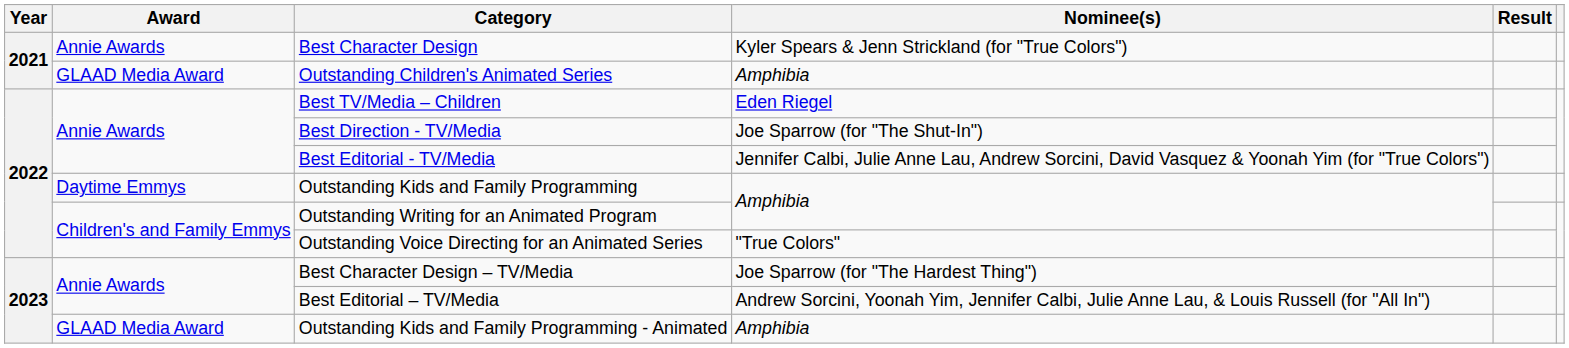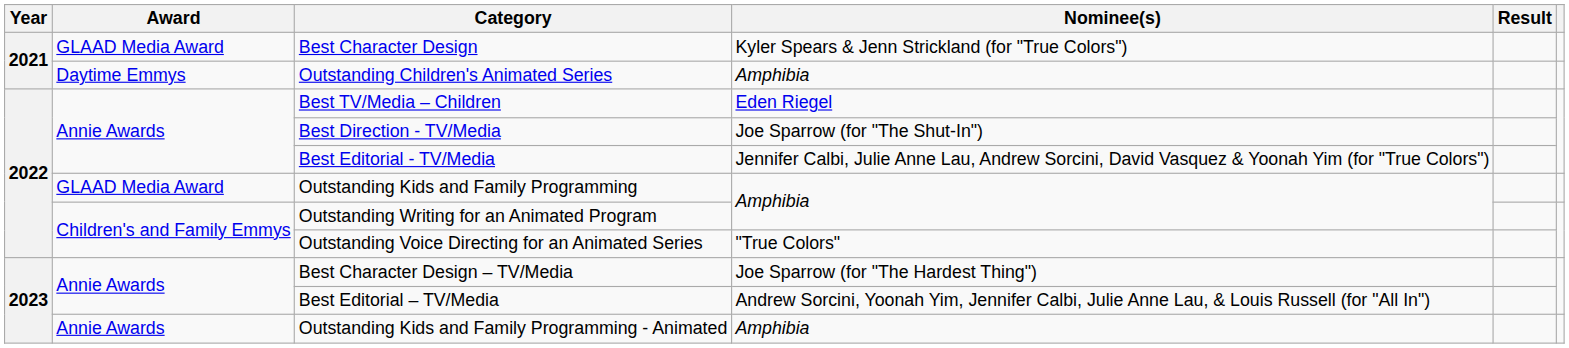Best Character Design | Award: Annie Awards -> GLAAD Media Award
Outstanding Children's Animated Series | Award: GLAAD Media Award -> Daytime Emmys
Outstanding Kids and Family Programming | Award: Daytime Emmys -> GLAAD Media Award
Outstanding Kids and Family Programming - Animated | Award: GLAAD Media Award -> Annie Awards
